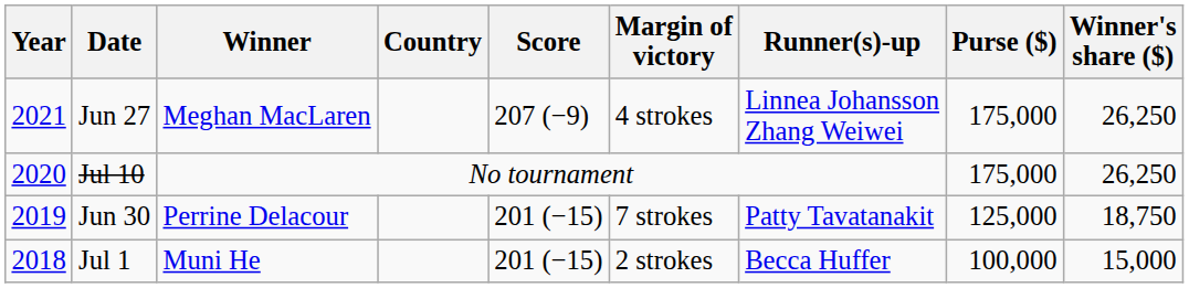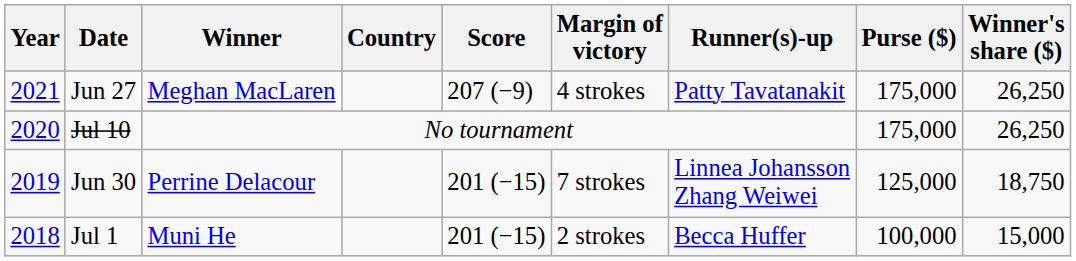Jun 27 | Runner(s)-up: Linnea Johansson Zhang Weiwei -> Patty Tavatanakit
Jun 30 | Runner(s)-up: Patty Tavatanakit -> Linnea Johansson Zhang Weiwei
